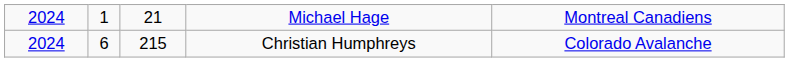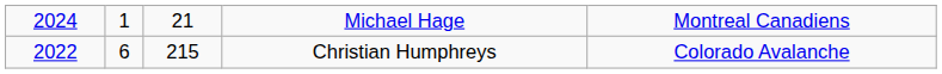Christian Humphreys | column 1: 2024 -> 2022
